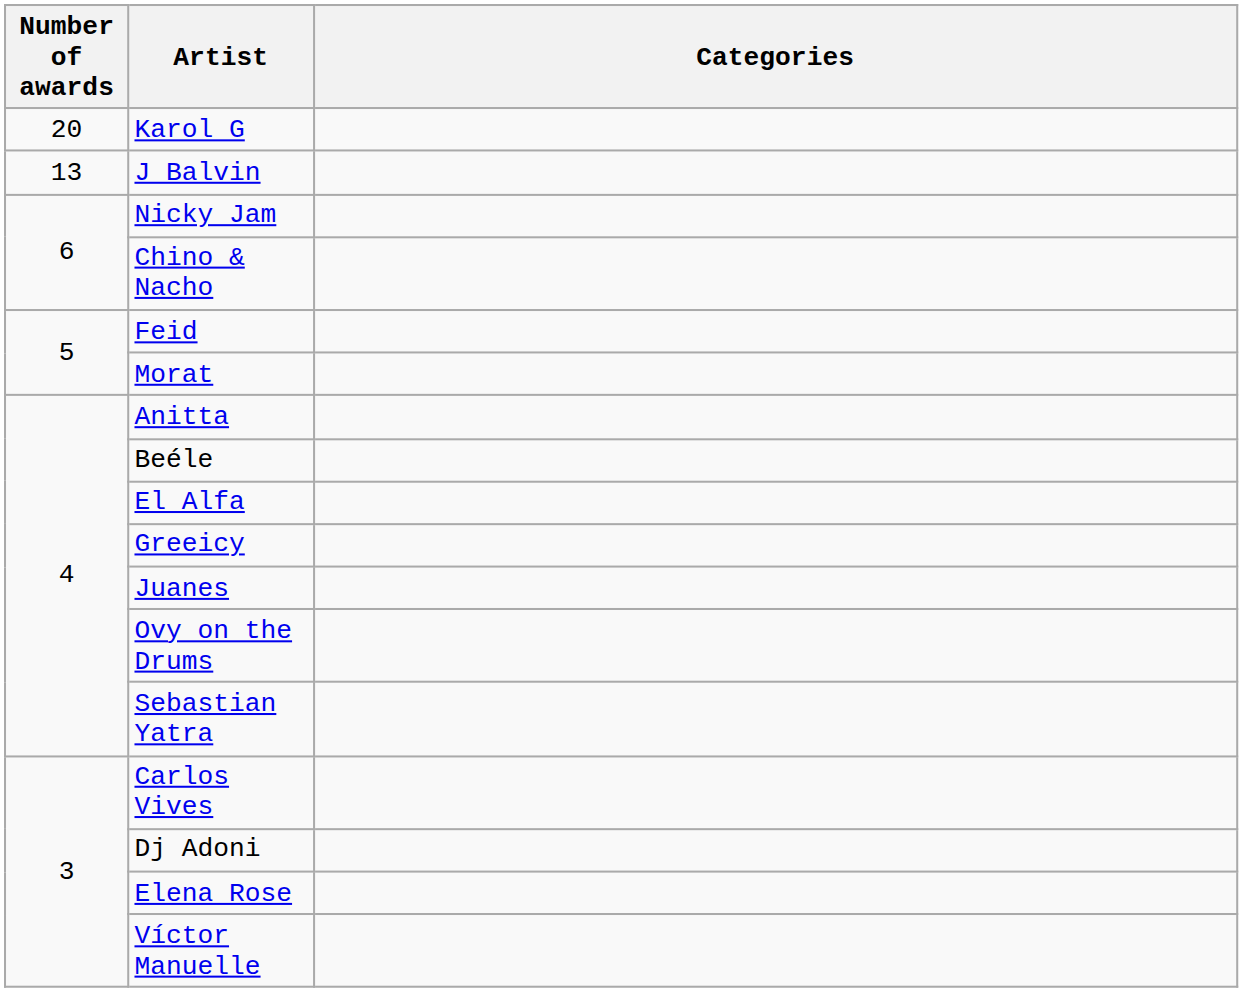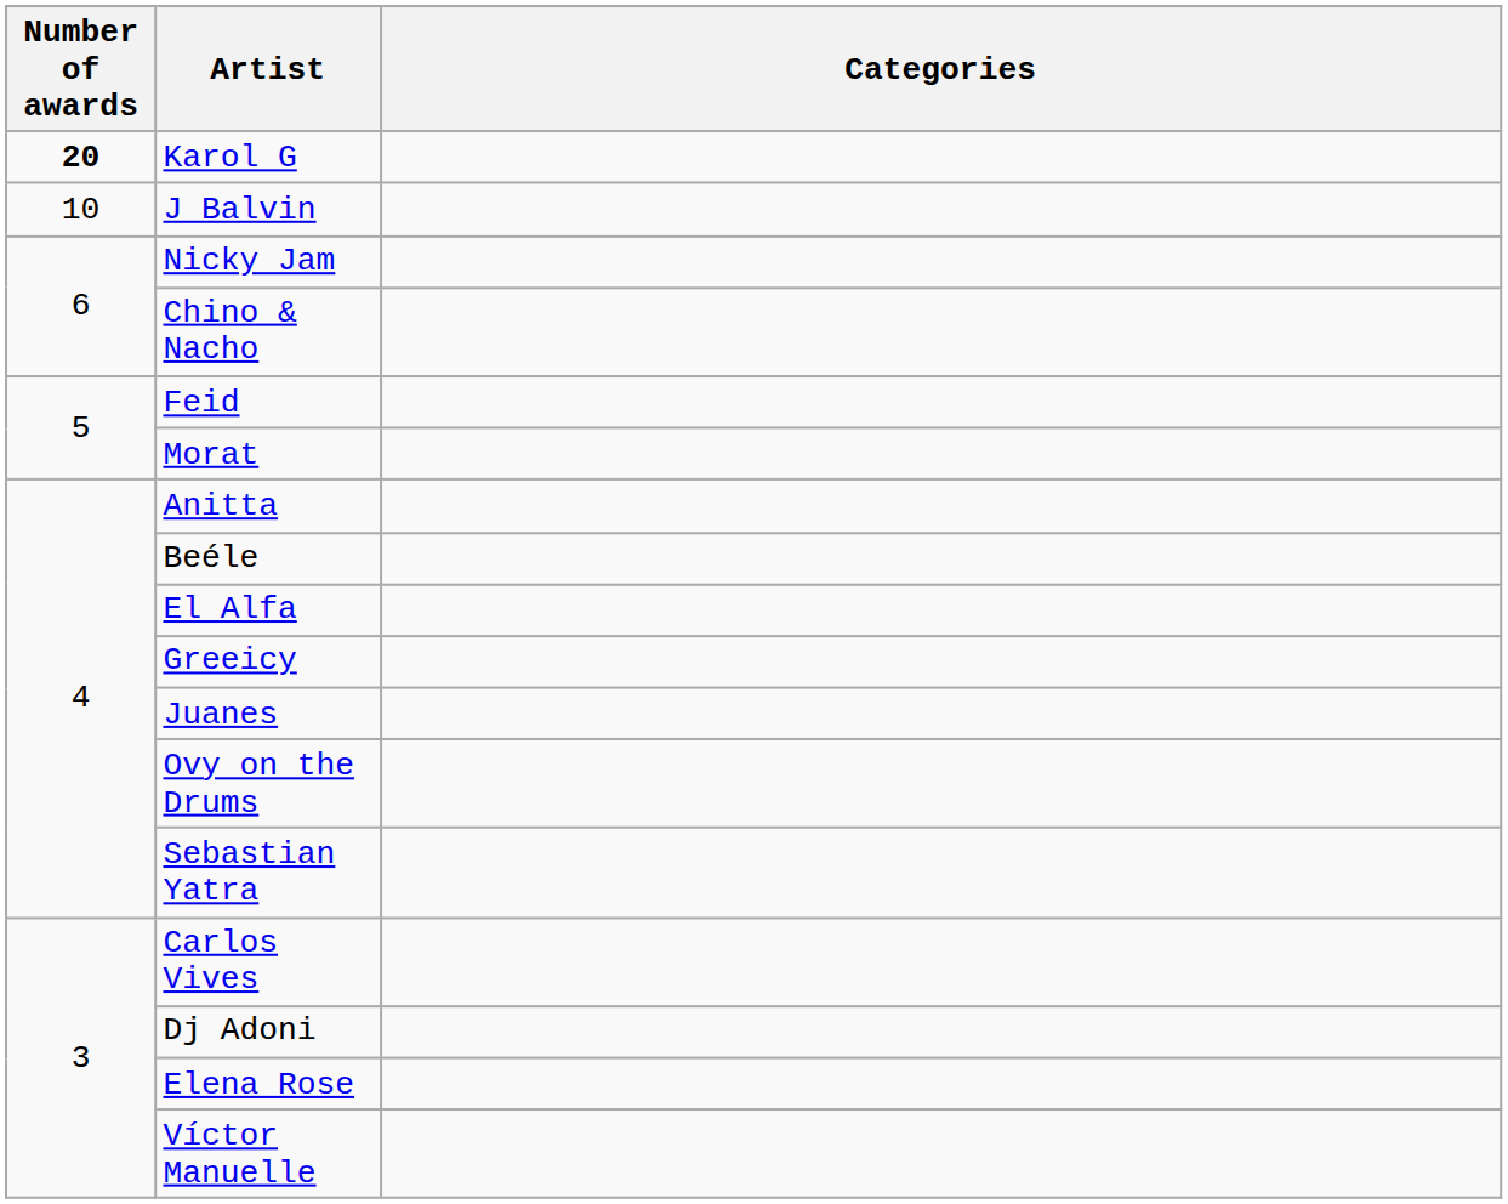Karol G | Number of awards: normal -> bold
J Balvin | Number of awards: 13 -> 10
